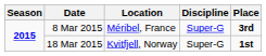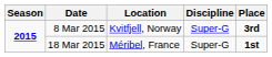8 Mar 2015 | Location: Méribel, France -> Kvitfjell, Norway
18 Mar 2015 | Location: Kvitfjell, Norway -> Méribel, France
